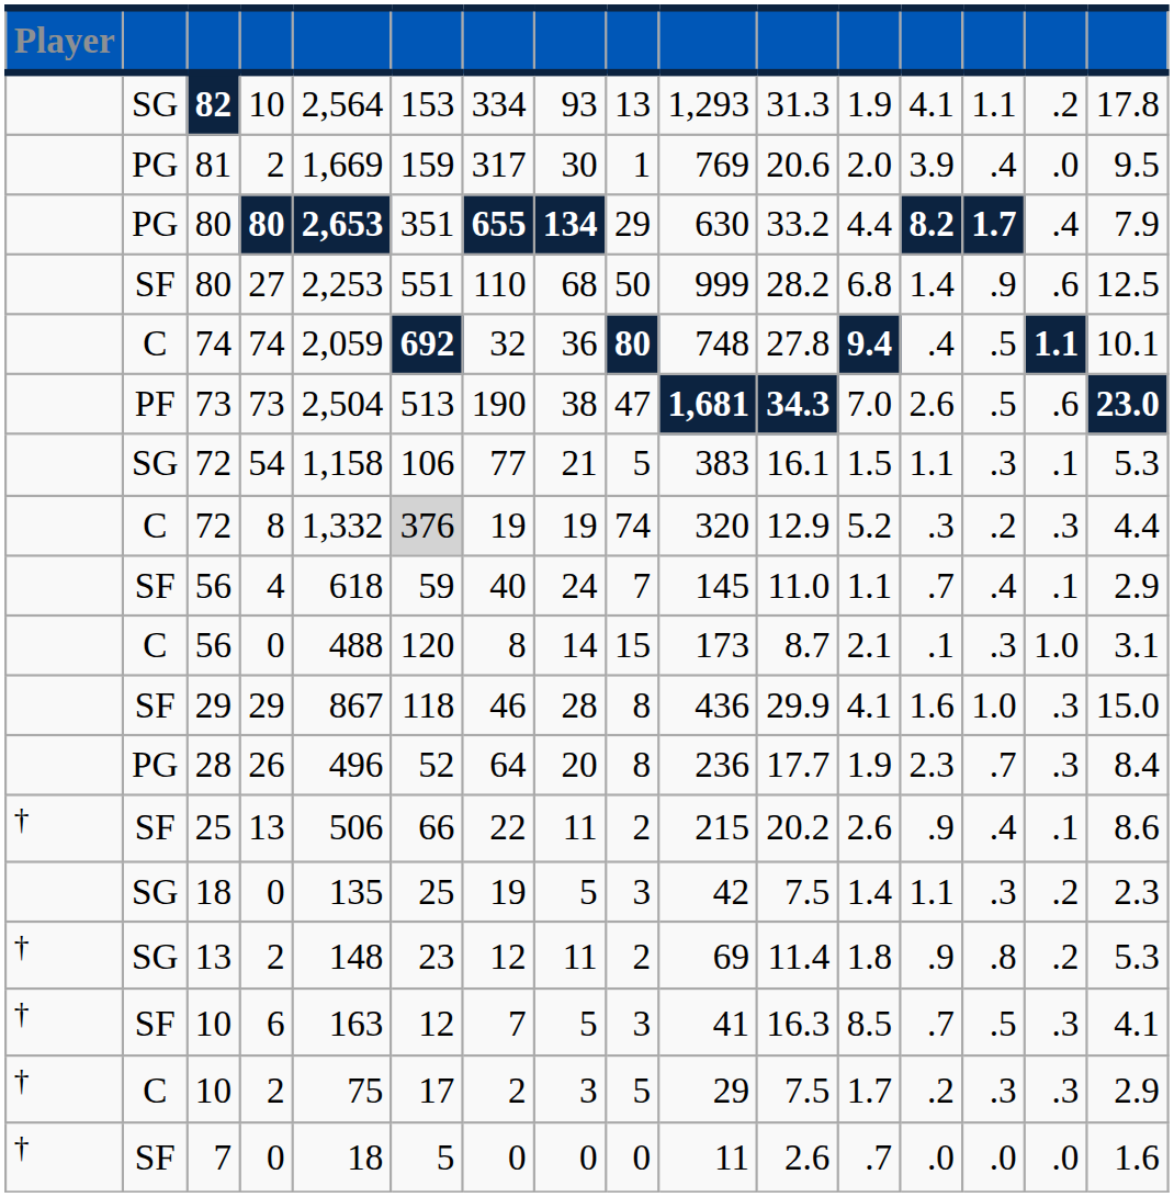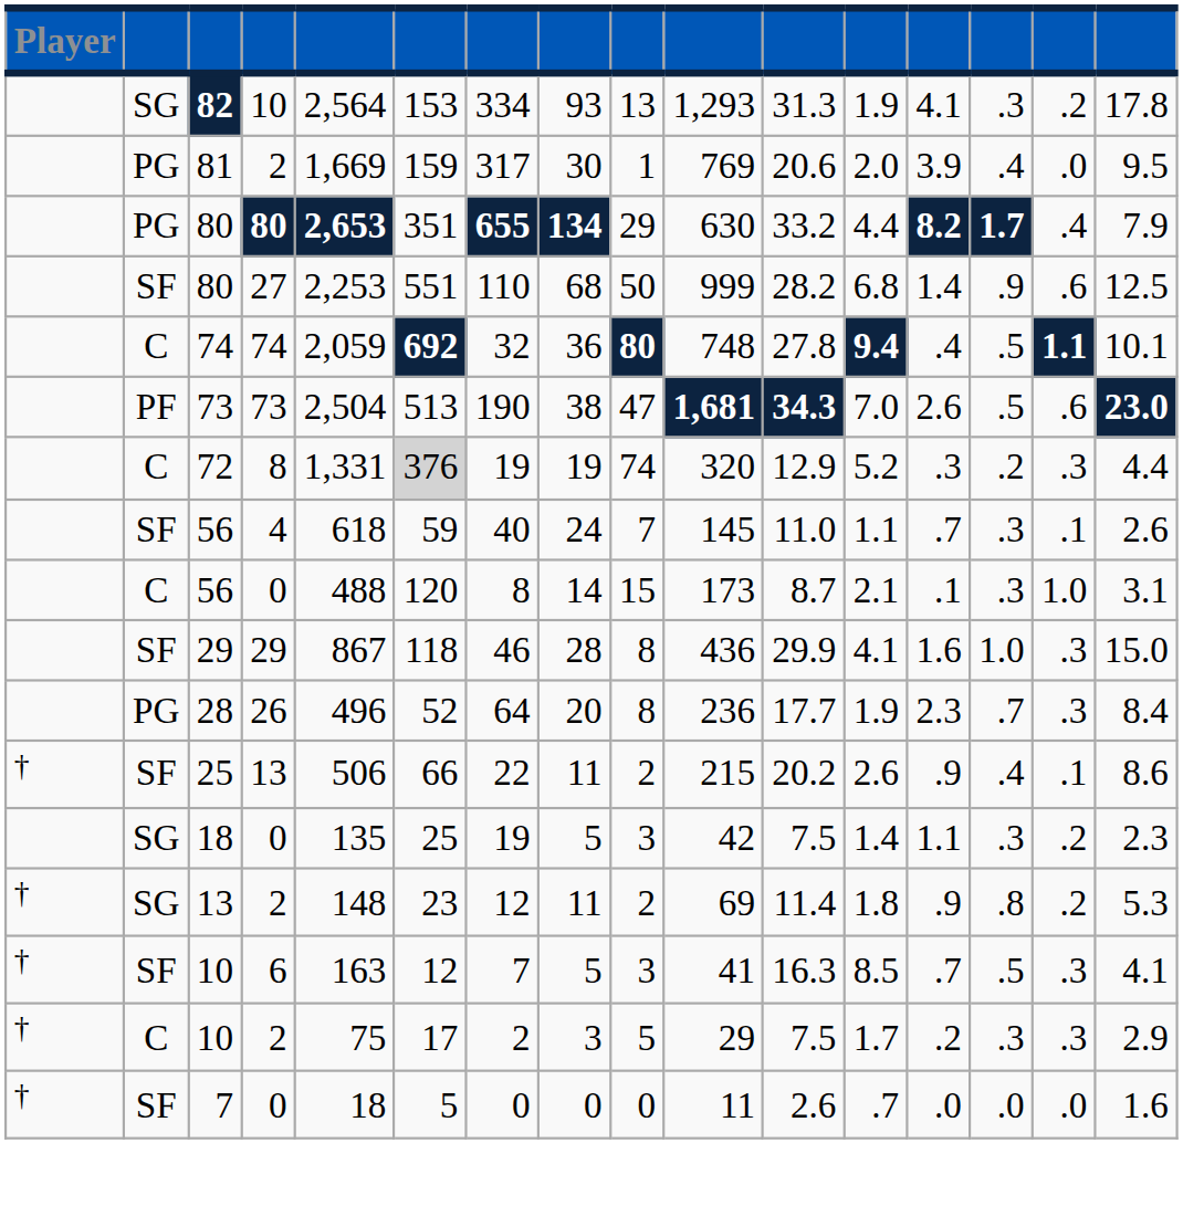82 | column 14: 1.1 -> .3
- row: SG | 72 | 54 | 1,158 | 106 | 77 | 21 | 5 | 383 | 16.1 | 1.5 | 1.1 | .3 | .1 | 5.3
72 / 8 | column 5: 1,332 -> 1,331
56 / 4 | column 14: .4 -> .3
56 / 4 | column 16: 2.9 -> 2.6
